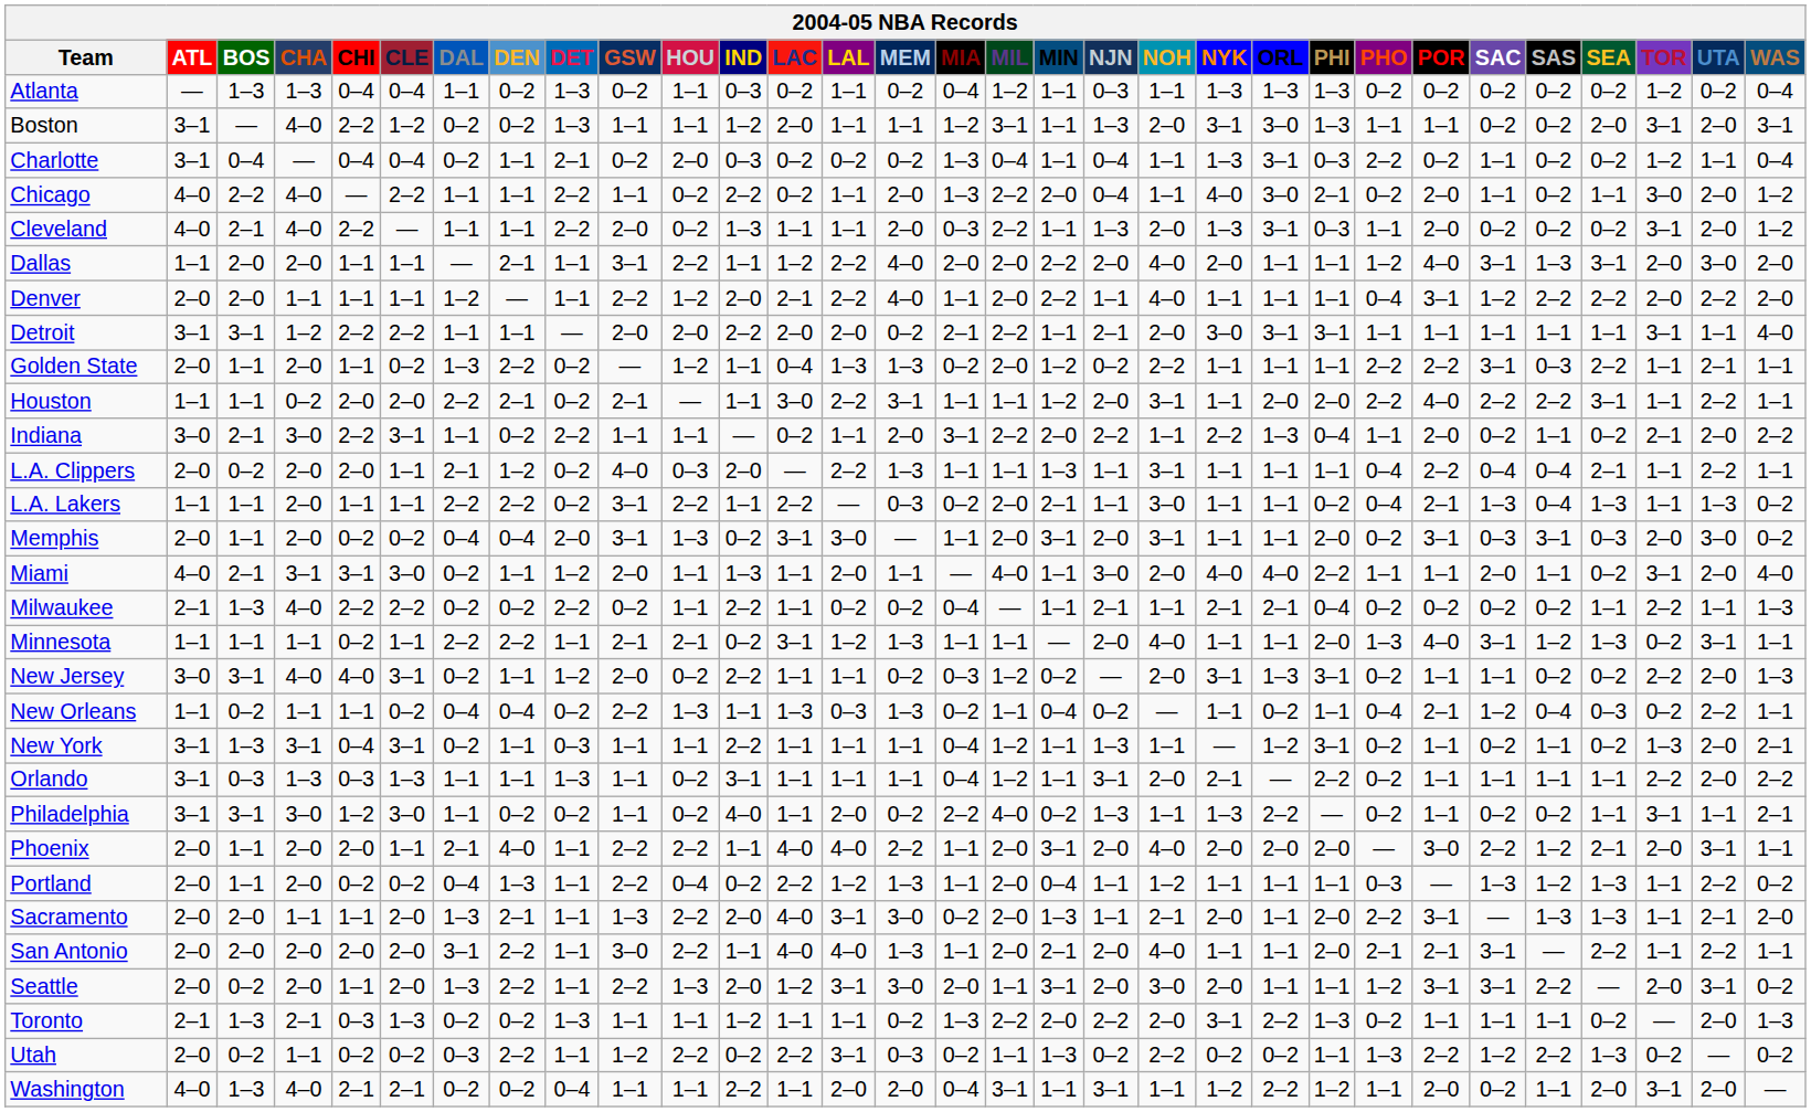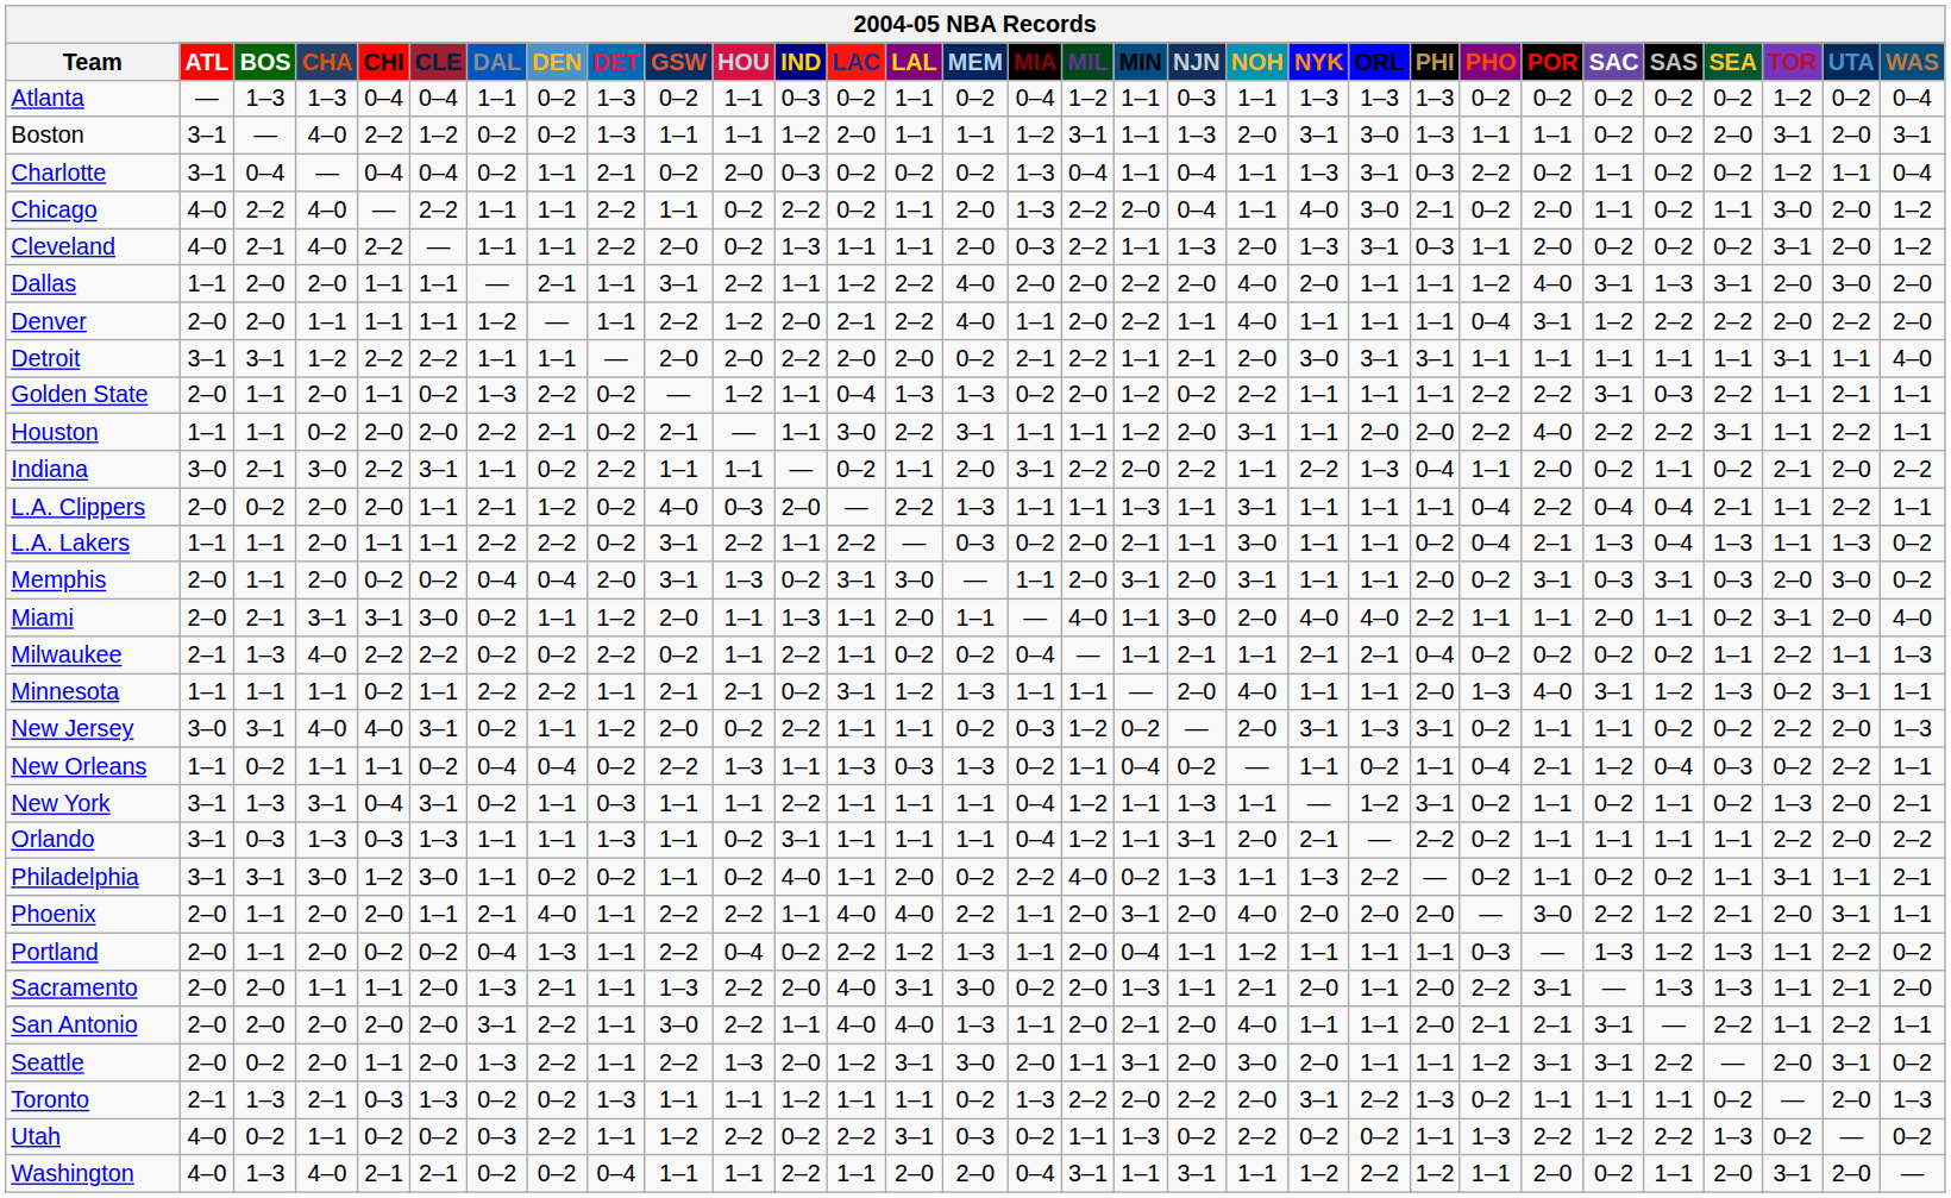Miami | ATL: 4–0 -> 2–0
Utah | ATL: 2–0 -> 4–0
